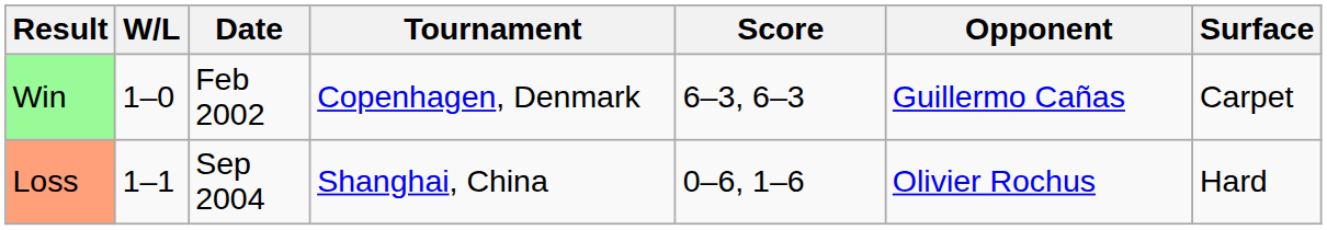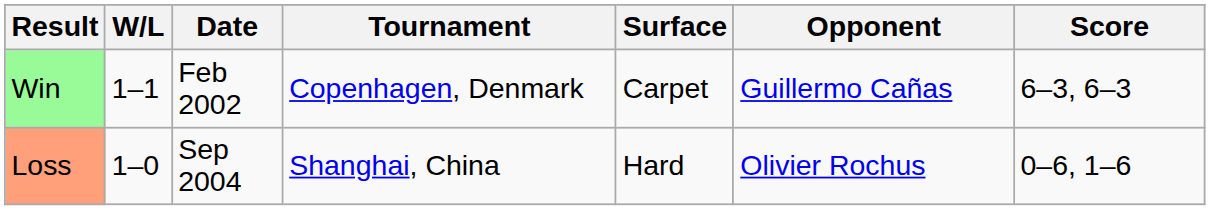columns swapped: Surface <-> Score
Win | W/L: 1–0 -> 1–1
Loss | W/L: 1–1 -> 1–0
